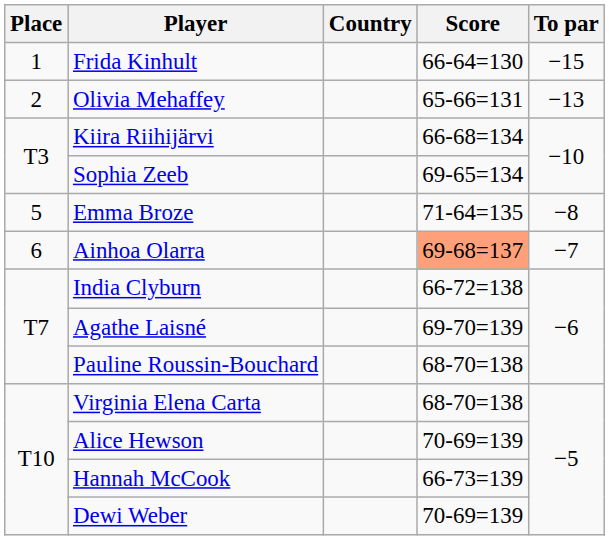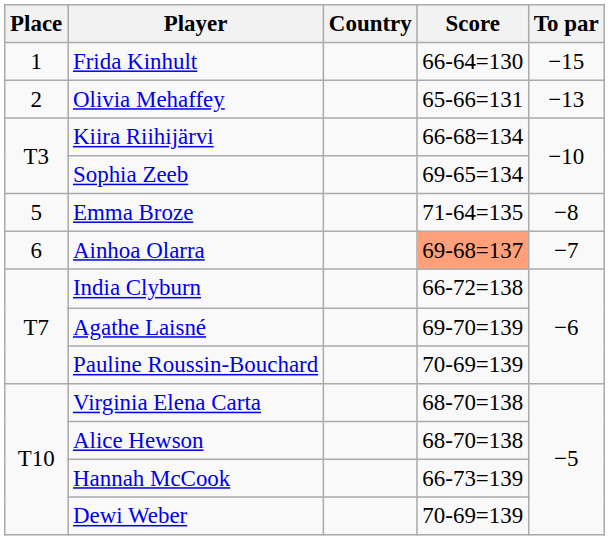Pauline Roussin-Bouchard | Score: 68-70=138 -> 70-69=139
Alice Hewson | Score: 70-69=139 -> 68-70=138
